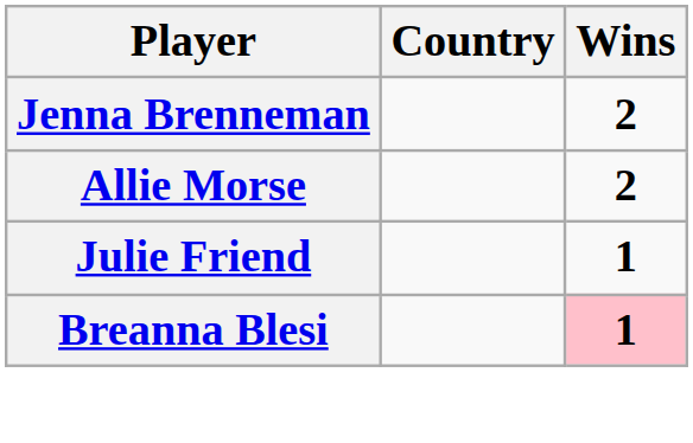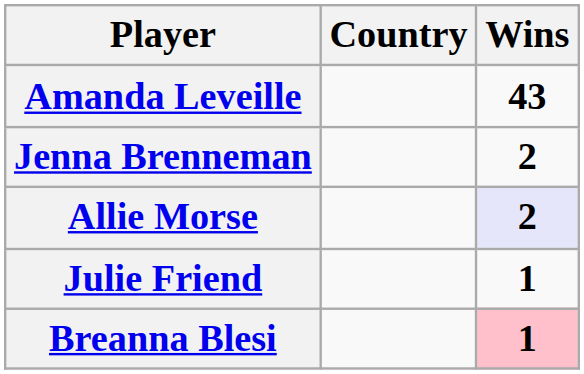+ row: Amanda Leveille | 43
Allie Morse | Wins: no background -> lavender background
